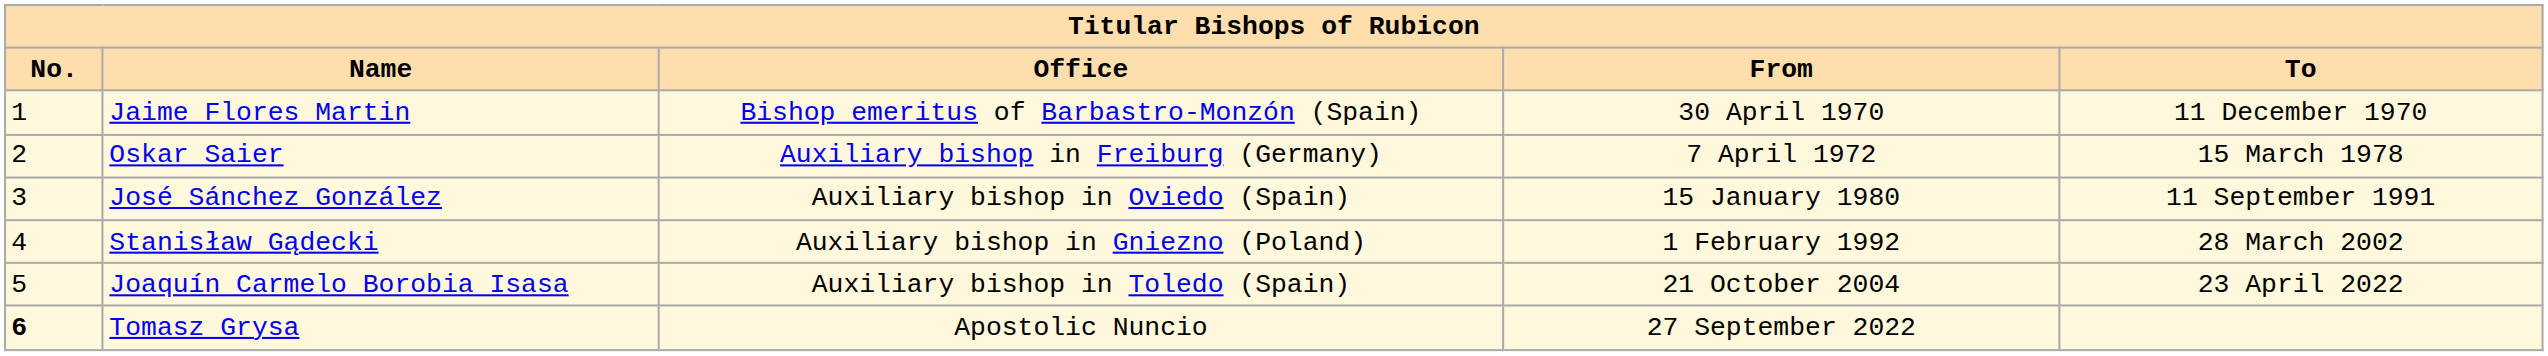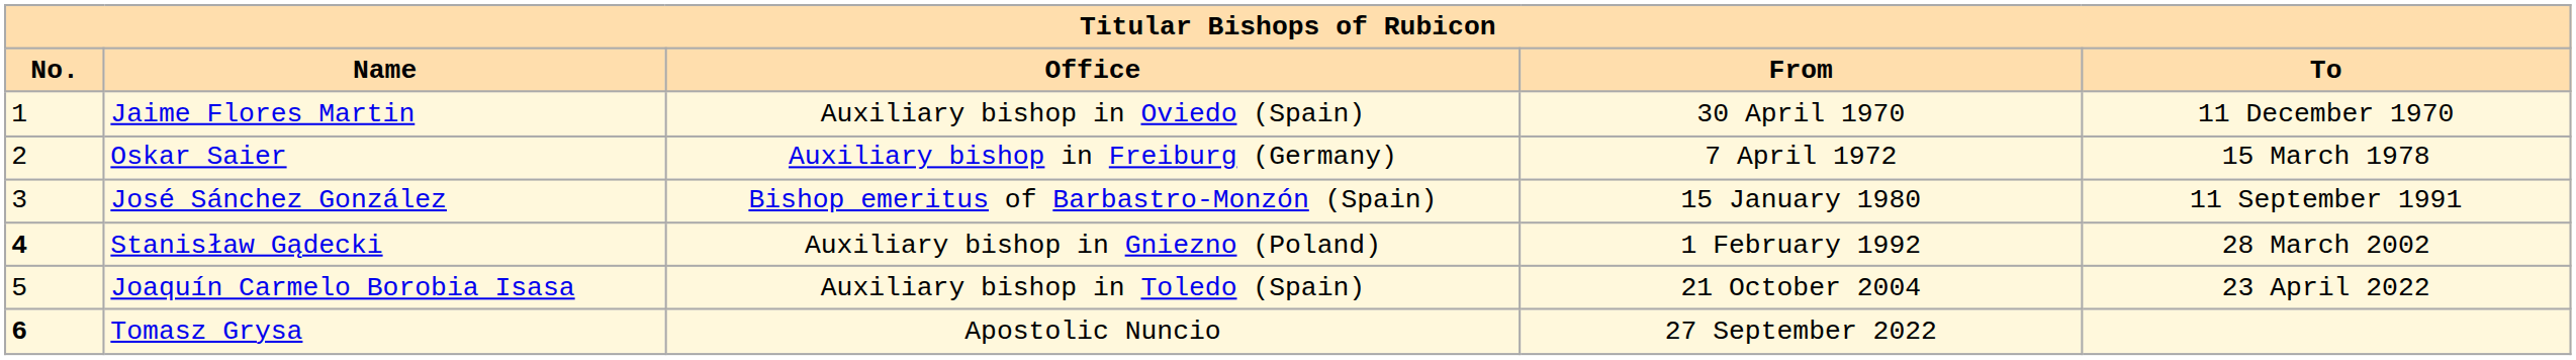Jaime Flores Martin | Office: Bishop emeritus of Barbastro-Monzón (Spain) -> Auxiliary bishop in Oviedo (Spain)
José Sánchez González | Office: Auxiliary bishop in Oviedo (Spain) -> Bishop emeritus of Barbastro-Monzón (Spain)
Stanisław Gądecki | No.: normal -> bold
